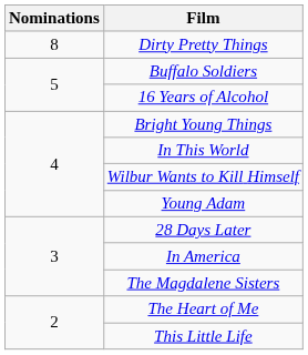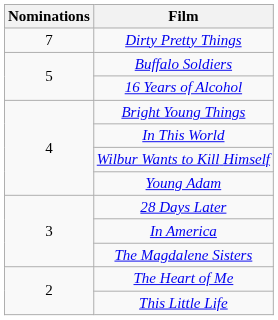Dirty Pretty Things | Nominations: 8 -> 7
